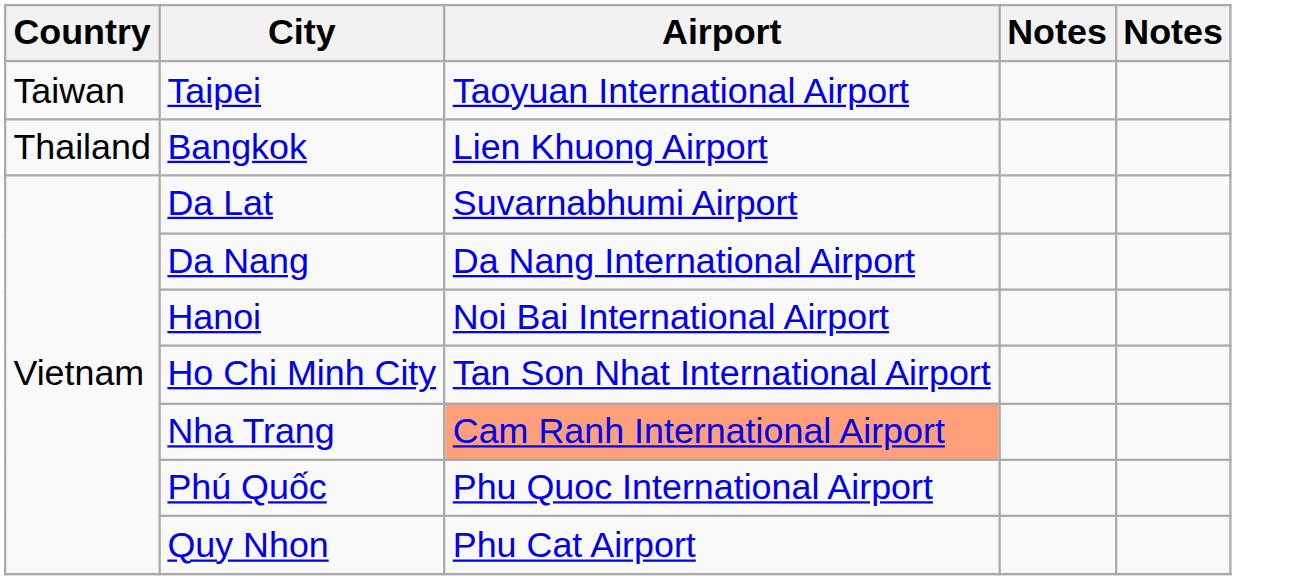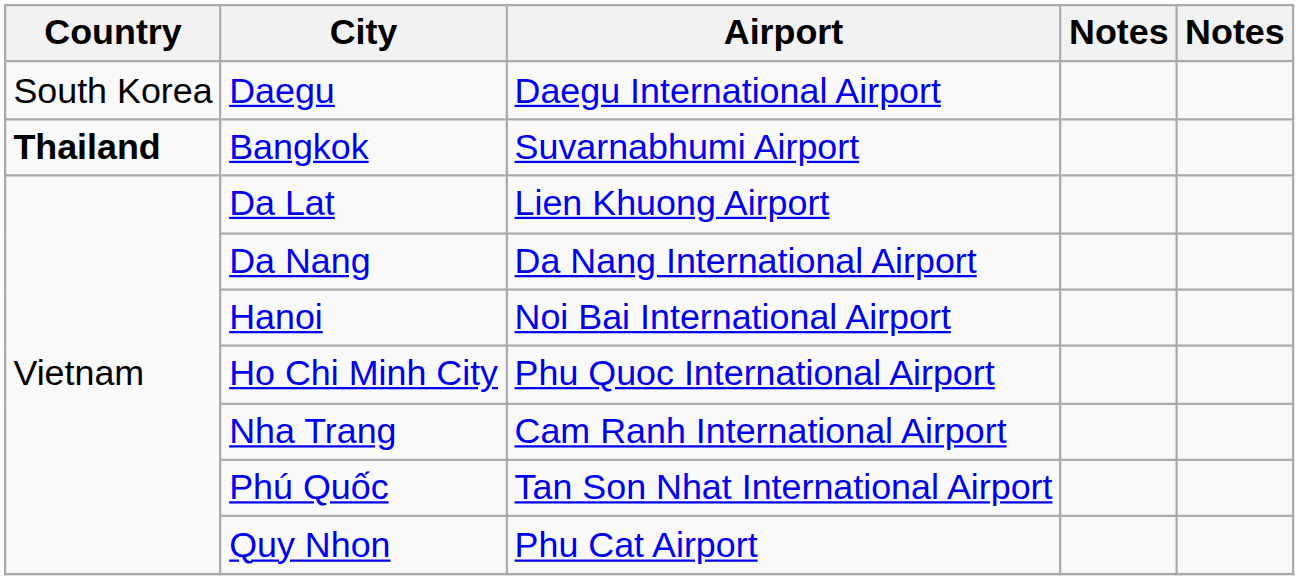+ row: South Korea | Daegu | Daegu International Airport
- row: Taiwan | Taipei | Taoyuan International Airport
Bangkok | Country: normal -> bold
Bangkok | Airport: Lien Khuong Airport -> Suvarnabhumi Airport
Da Lat | Airport: Suvarnabhumi Airport -> Lien Khuong Airport
Ho Chi Minh City | Airport: Tan Son Nhat International Airport -> Phu Quoc International Airport
Nha Trang | Airport: lightsalmon background -> no background
Phú Quốc | Airport: Phu Quoc International Airport -> Tan Son Nhat International Airport
